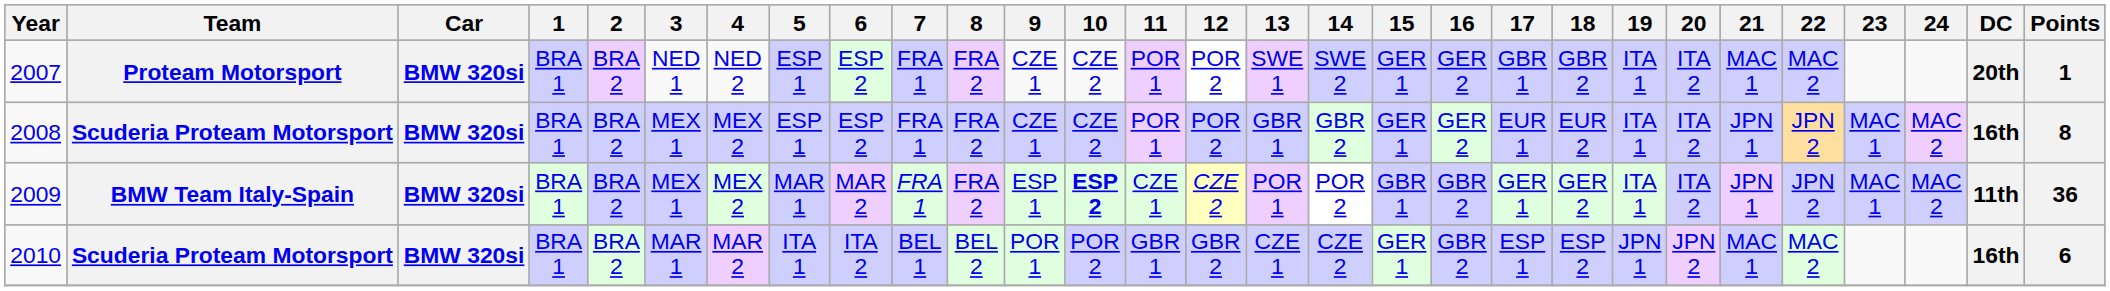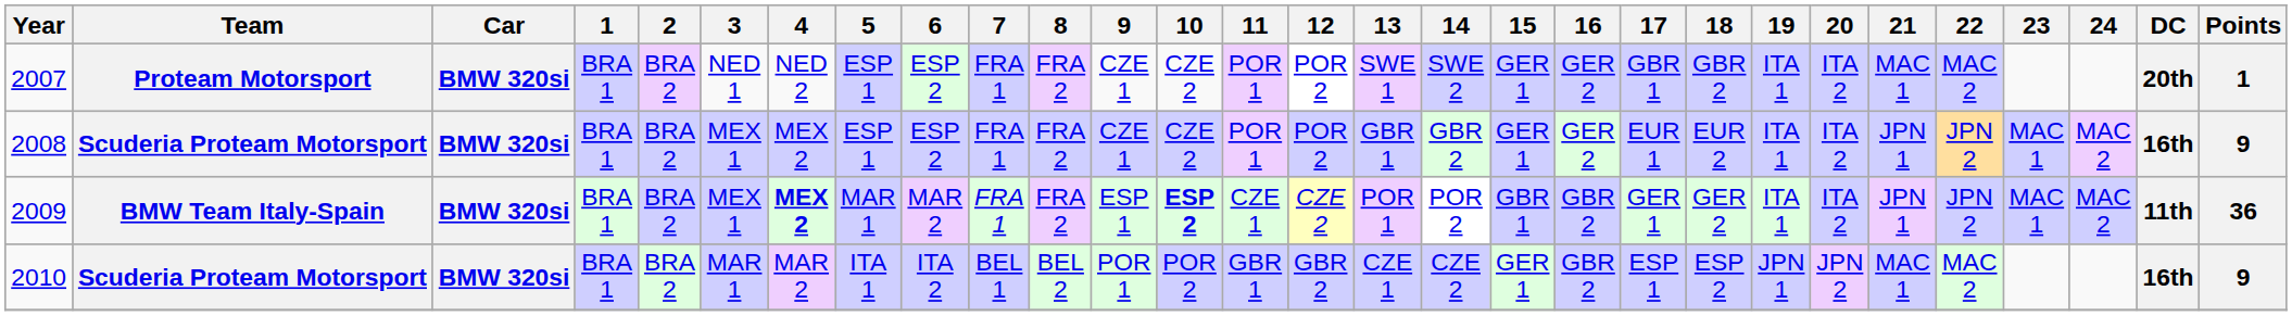2008 | Points: 8 -> 9
2009 | 4: normal -> bold
2010 | Points: 6 -> 9
